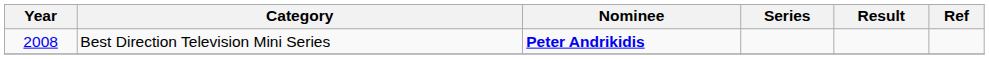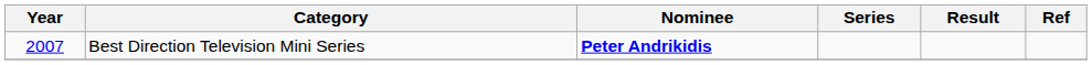Best Direction Television Mini Series | Year: 2008 -> 2007
